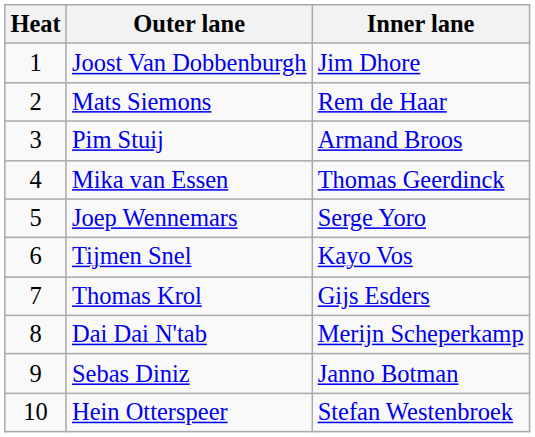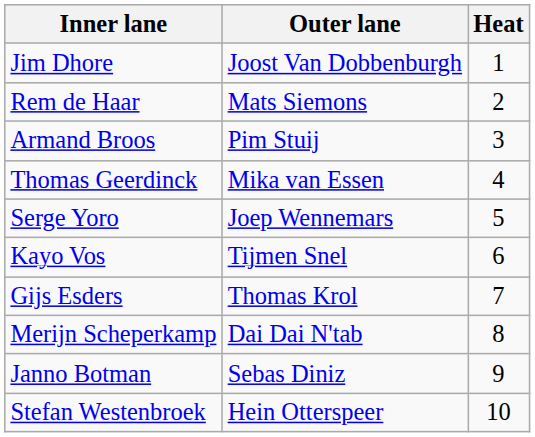columns swapped: Heat <-> Inner lane
